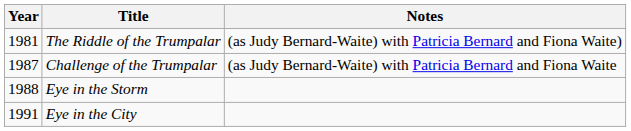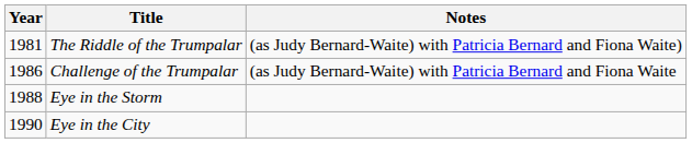Challenge of the Trumpalar | Year: 1987 -> 1986
Eye in the City | Year: 1991 -> 1990
